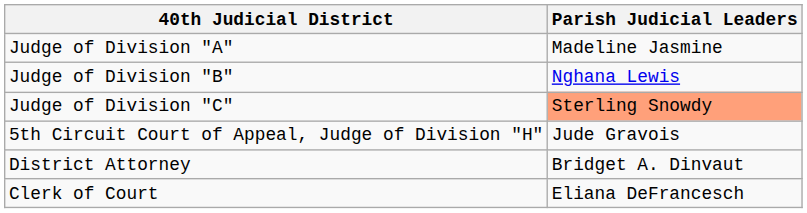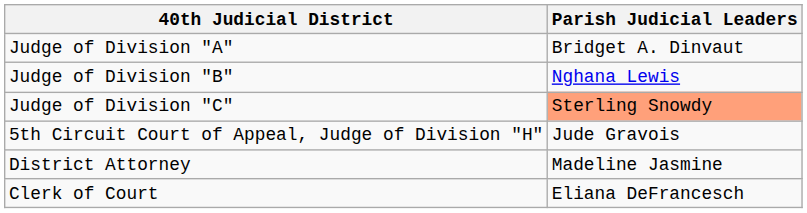Judge of Division "A" | Parish Judicial Leaders: Madeline Jasmine -> Bridget A. Dinvaut
District Attorney | Parish Judicial Leaders: Bridget A. Dinvaut -> Madeline Jasmine
